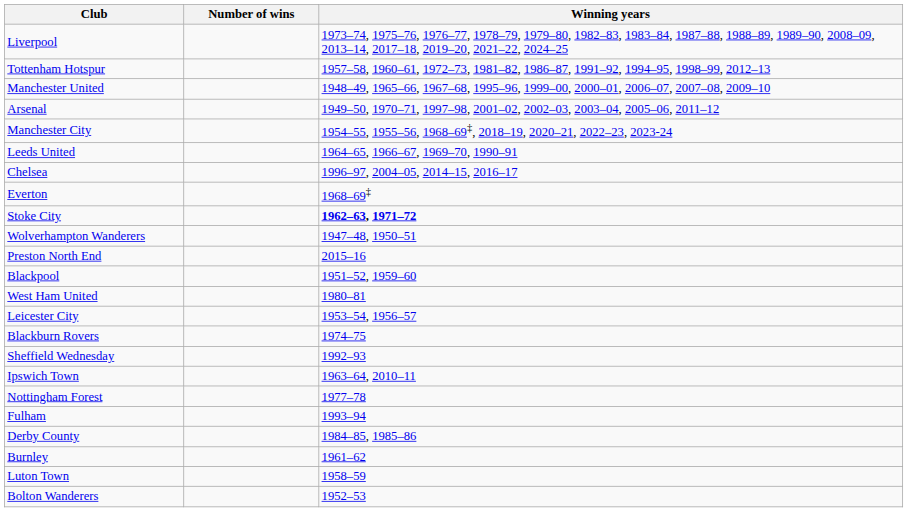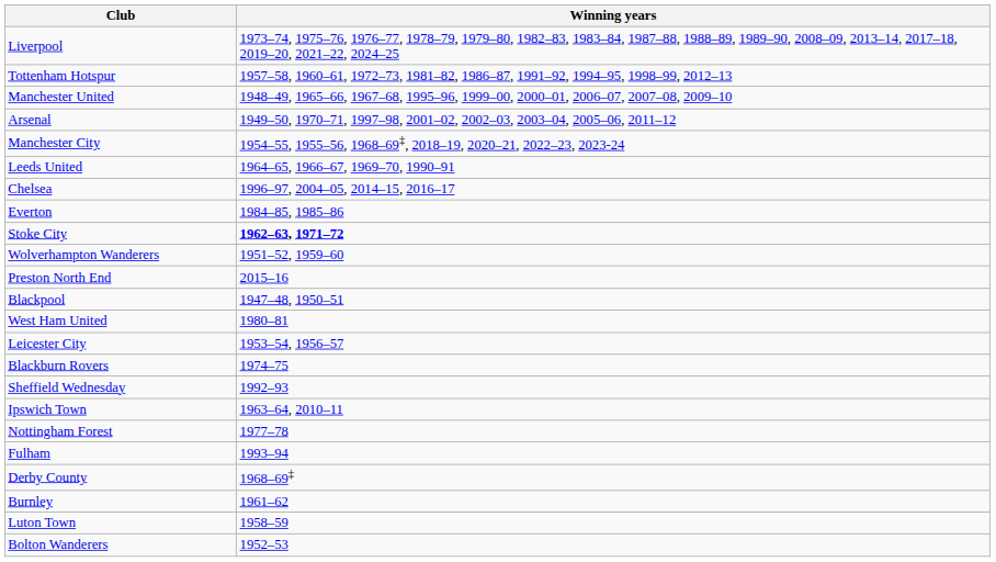- column: Number of wins
Everton | Winning years: 1968–69‡ -> 1984–85, 1985–86
Wolverhampton Wanderers | Winning years: 1947–48, 1950–51 -> 1951–52, 1959–60
Blackpool | Winning years: 1951–52, 1959–60 -> 1947–48, 1950–51
Derby County | Winning years: 1984–85, 1985–86 -> 1968–69‡
